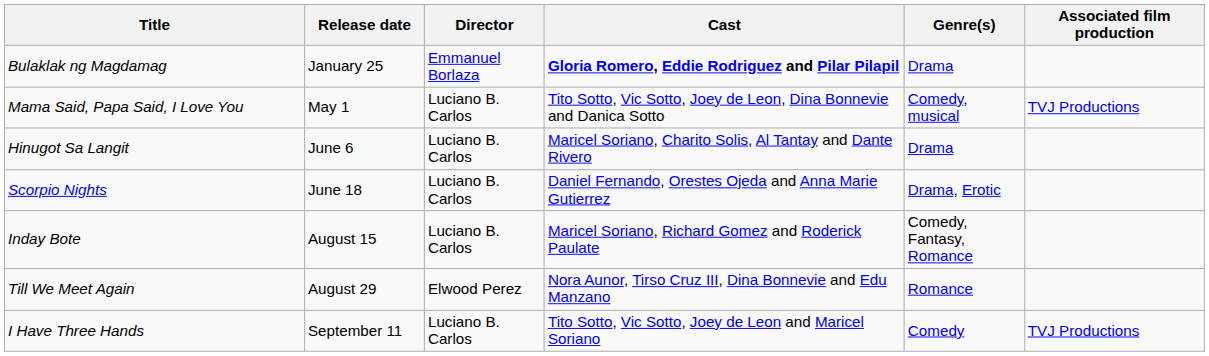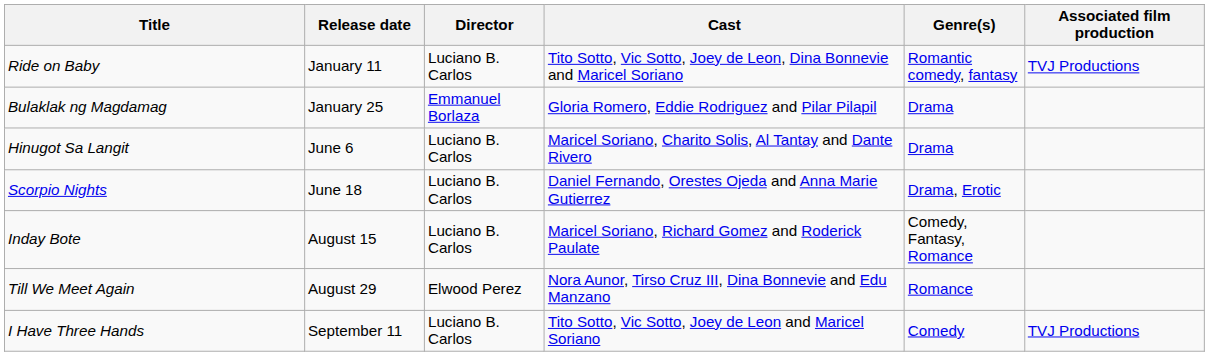+ row: Ride on Baby | January 11 | Luciano B. Carlos | Tito Sotto, Vic Sotto, Joey de Leon, Dina Bonnevie and Maricel Soriano | Romantic comedy, fantasy | TVJ Productions
Bulaklak ng Magdamag | Cast: bold -> normal
- row: Mama Said, Papa Said, I Love You | May 1 | Luciano B. Carlos | Tito Sotto, Vic Sotto, Joey de Leon, Dina Bonnevie and Danica Sotto | Comedy, musical | TVJ Productions
